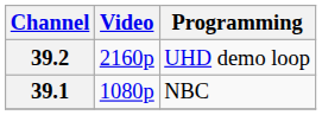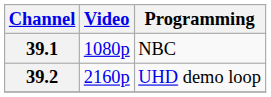rows swapped: 39.1 <-> 39.2
